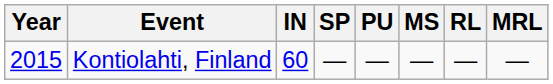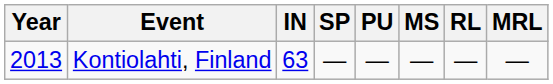Kontiolahti, Finland | Year: 2015 -> 2013
Kontiolahti, Finland | IN: 60 -> 63
